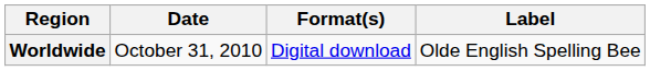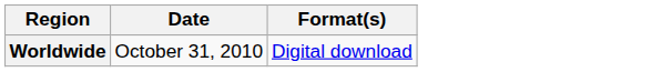- column: Label | Olde English Spelling Bee
